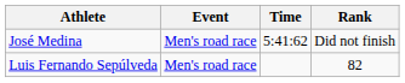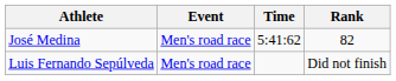José Medina | Rank: Did not finish -> 82
Luis Fernando Sepúlveda | Rank: 82 -> Did not finish
